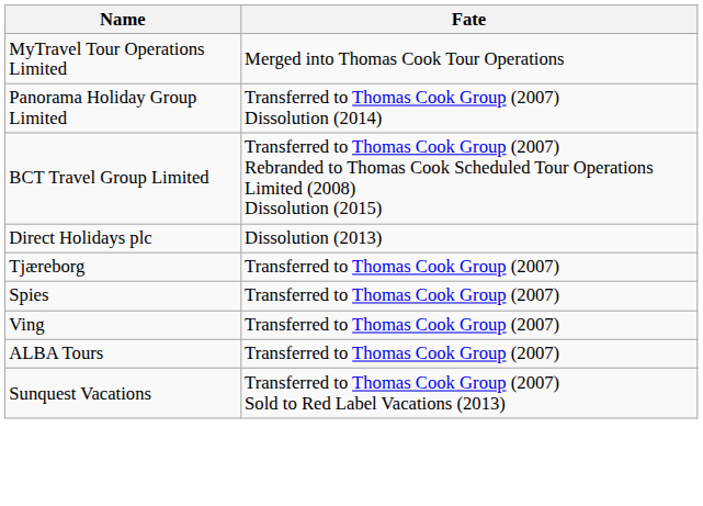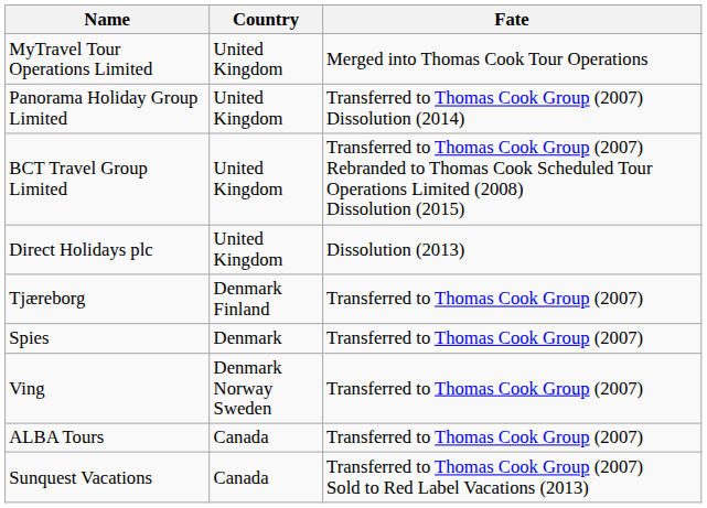+ column: Country | United Kingdom | United Kingdom | United Kingdom | United Kingdom | Denmark Finland | Denmark | Denmark Norway Sweden | Canada | Canada
